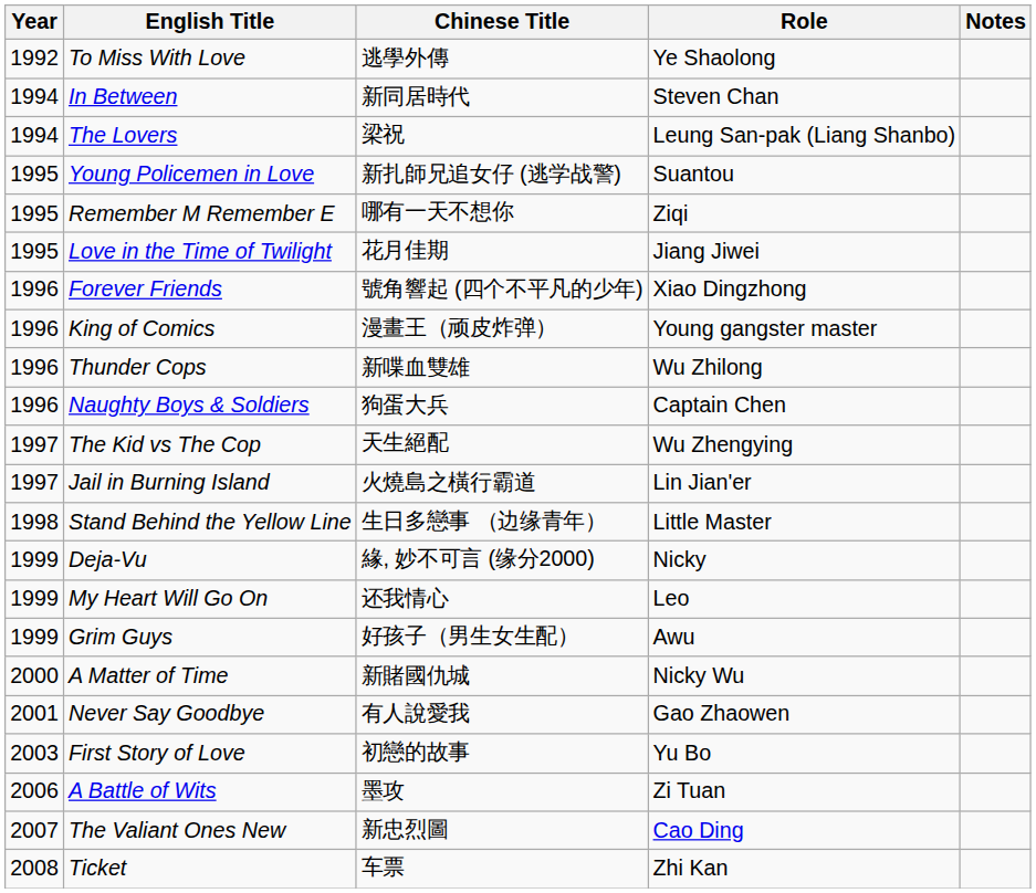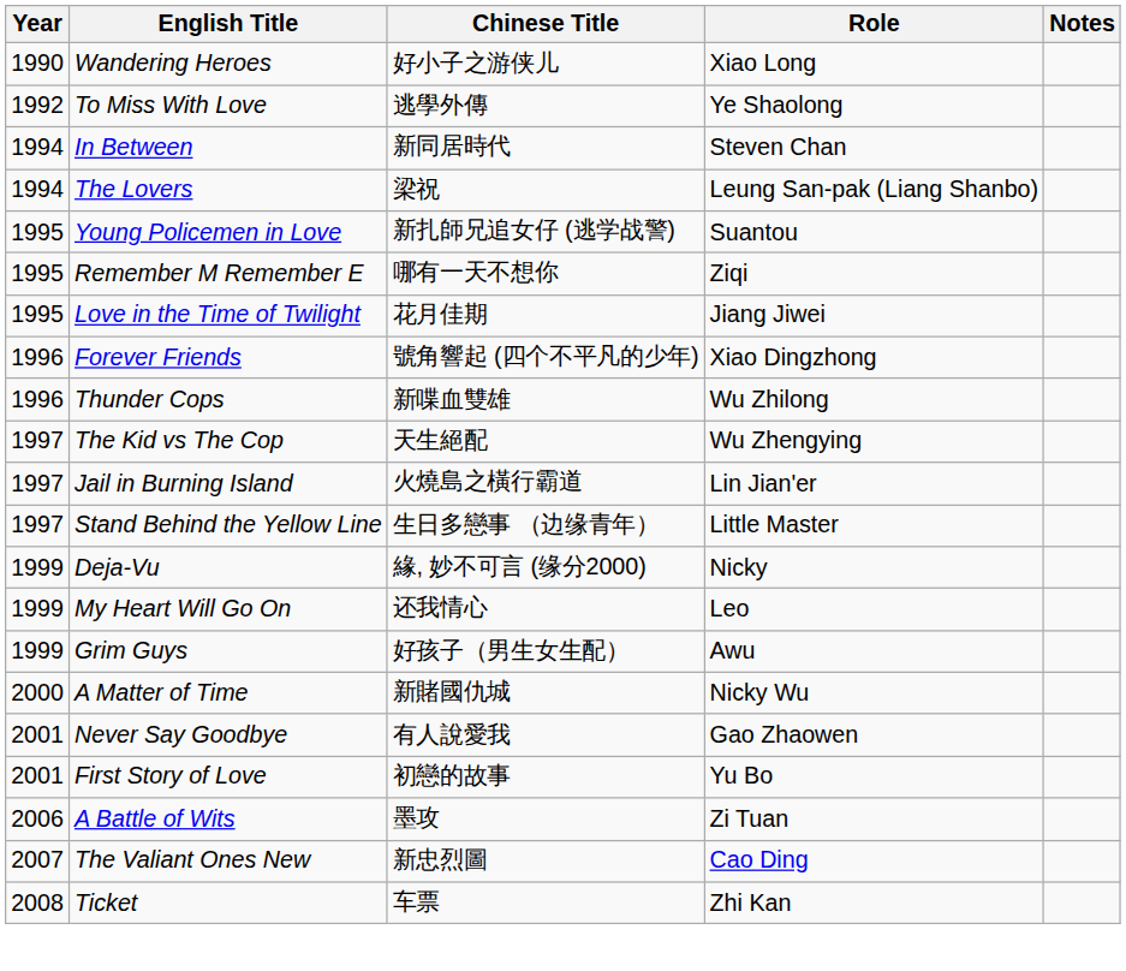+ row: 1990 | Wandering Heroes | 好小子之游侠儿 | Xiao Long
- row: 1996 | King of Comics | 漫畫王（顽皮炸弹） | Young gangster master
- row: 1996 | Naughty Boys & Soldiers | 狗蛋大兵 | Captain Chen
Stand Behind the Yellow Line | Year: 1998 -> 1997
First Story of Love | Year: 2003 -> 2001
